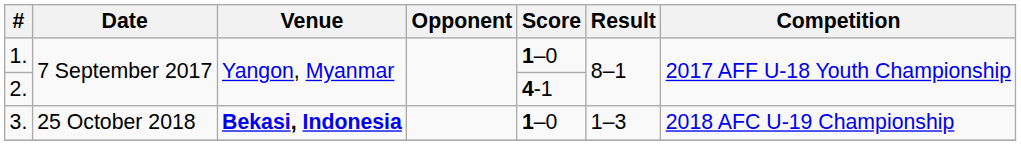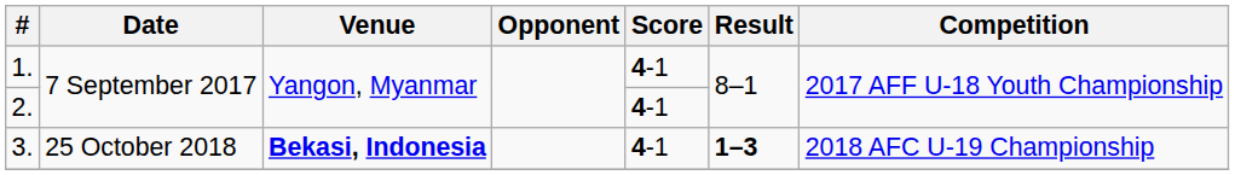1. | Score: 1–0 -> 4-1
3. | Score: 1–0 -> 4-1
3. | Result: normal -> bold
